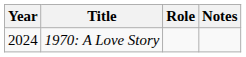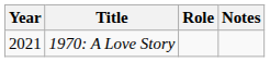1970: A Love Story | Year: 2024 -> 2021
